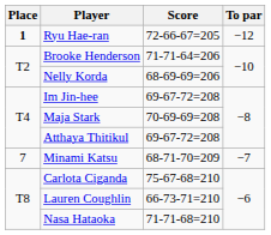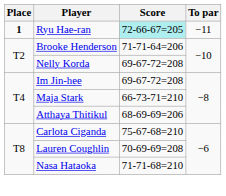Ryu Hae-ran | Score: no background -> paleturquoise background
Ryu Hae-ran | To par: −12 -> −11
Nelly Korda | Score: 68-69-69=206 -> 69-67-72=208
Maja Stark | Score: 70-69-69=208 -> 66-73-71=210
Atthaya Thitikul | Score: 69-67-72=208 -> 68-69-69=206
- row: 7 | Minami Katsu | 68-71-70=209 | −7
Lauren Coughlin | Score: 66-73-71=210 -> 70-69-69=208
